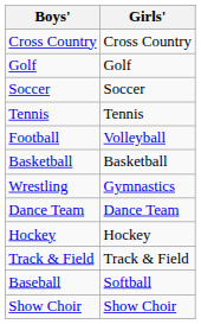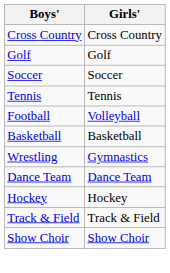- row: Baseball | Softball
